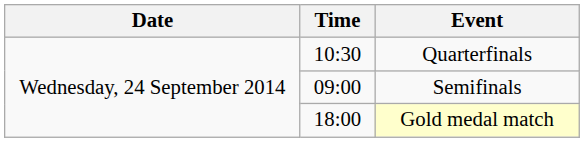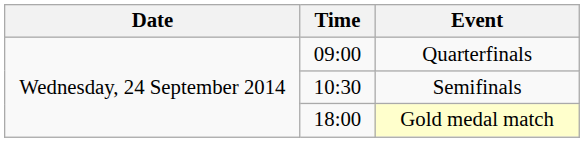Quarterfinals | Time: 10:30 -> 09:00
Semifinals | Time: 09:00 -> 10:30
